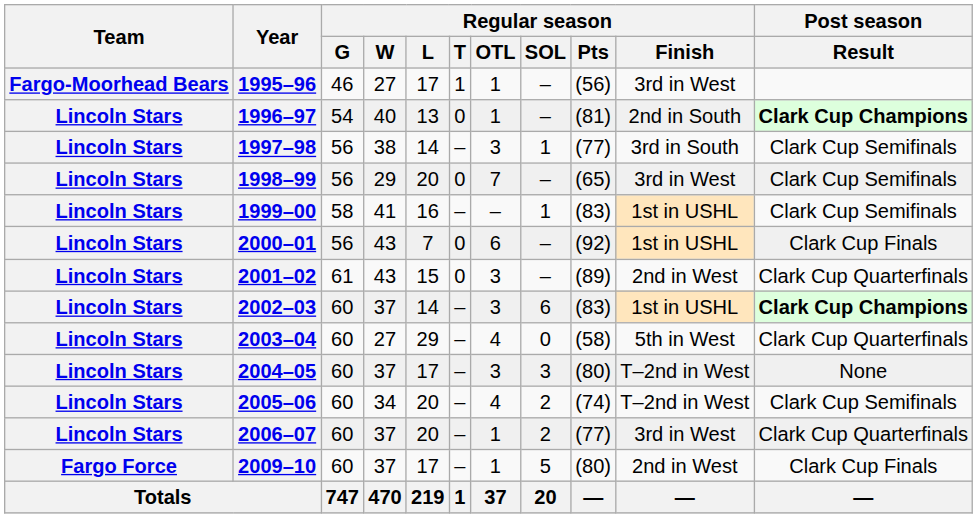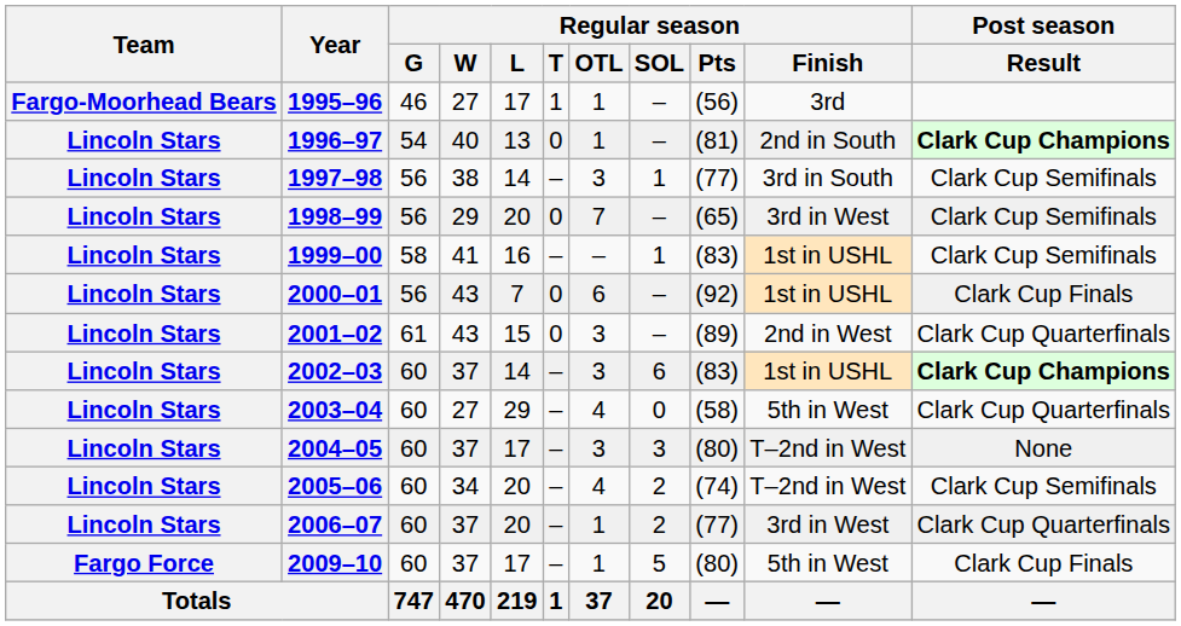1995–96 | Regular season / Finish: 3rd in West -> 3rd
2009–10 | Regular season / Finish: 2nd in West -> 5th in West
